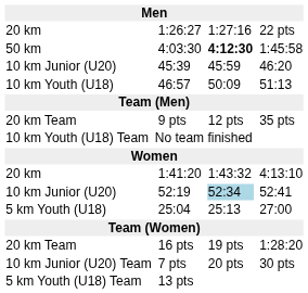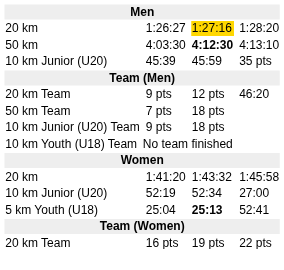1:26:27 | column 5: no background -> gold background
1:26:27 | column 7: 22 pts -> 1:28:20
4:03:30 | column 7: 1:45:58 -> 4:13:10
45:39 | column 7: 46:20 -> 35 pts
- row: 10 km Youth (U18) | 46:57 | 50:09 | 51:13
20 km Team / 9 pts | column 7: 35 pts -> 46:20
+ row: 50 km Team | 7 pts | 18 pts
+ row: 10 km Junior (U20) Team | 9 pts | 18 pts
1:41:20 | column 7: 4:13:10 -> 1:45:58
52:19 | column 5: lightblue background -> no background
52:19 | column 7: 52:41 -> 27:00
25:04 | column 5: normal -> bold
25:04 | column 7: 27:00 -> 52:41
16 pts | column 7: 1:28:20 -> 22 pts
- row: 10 km Junior (U20) Team | 7 pts | 20 pts | 30 pts
- row: 5 km Youth (U18) Team | 13 pts
